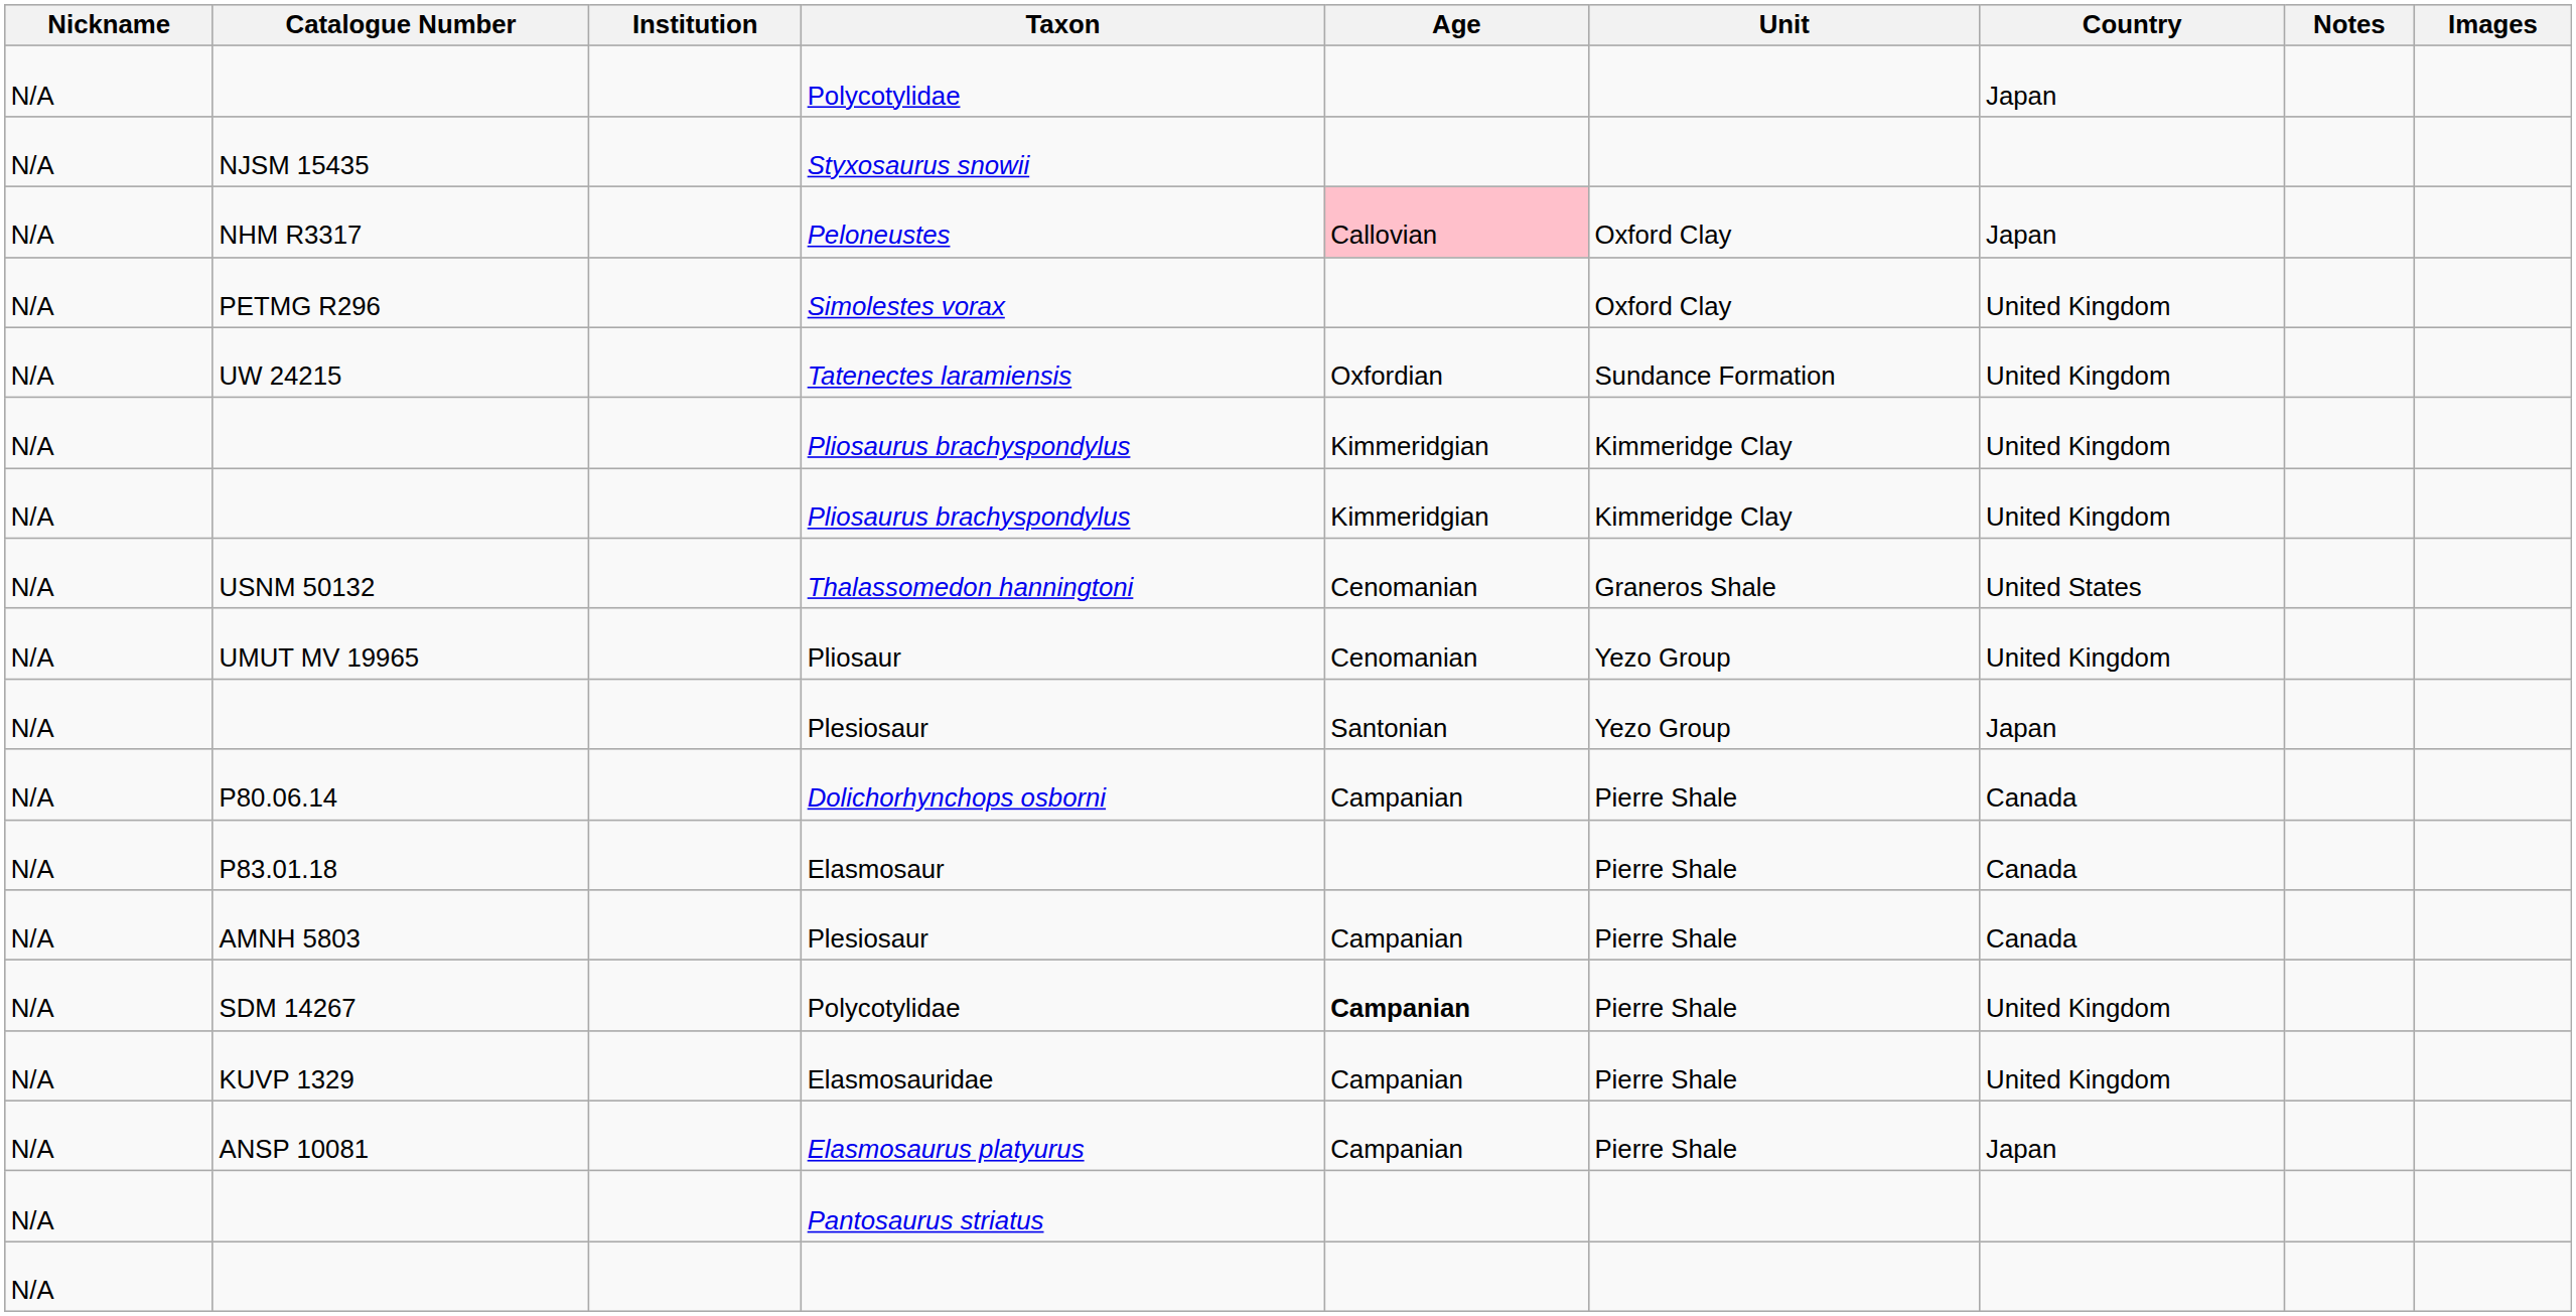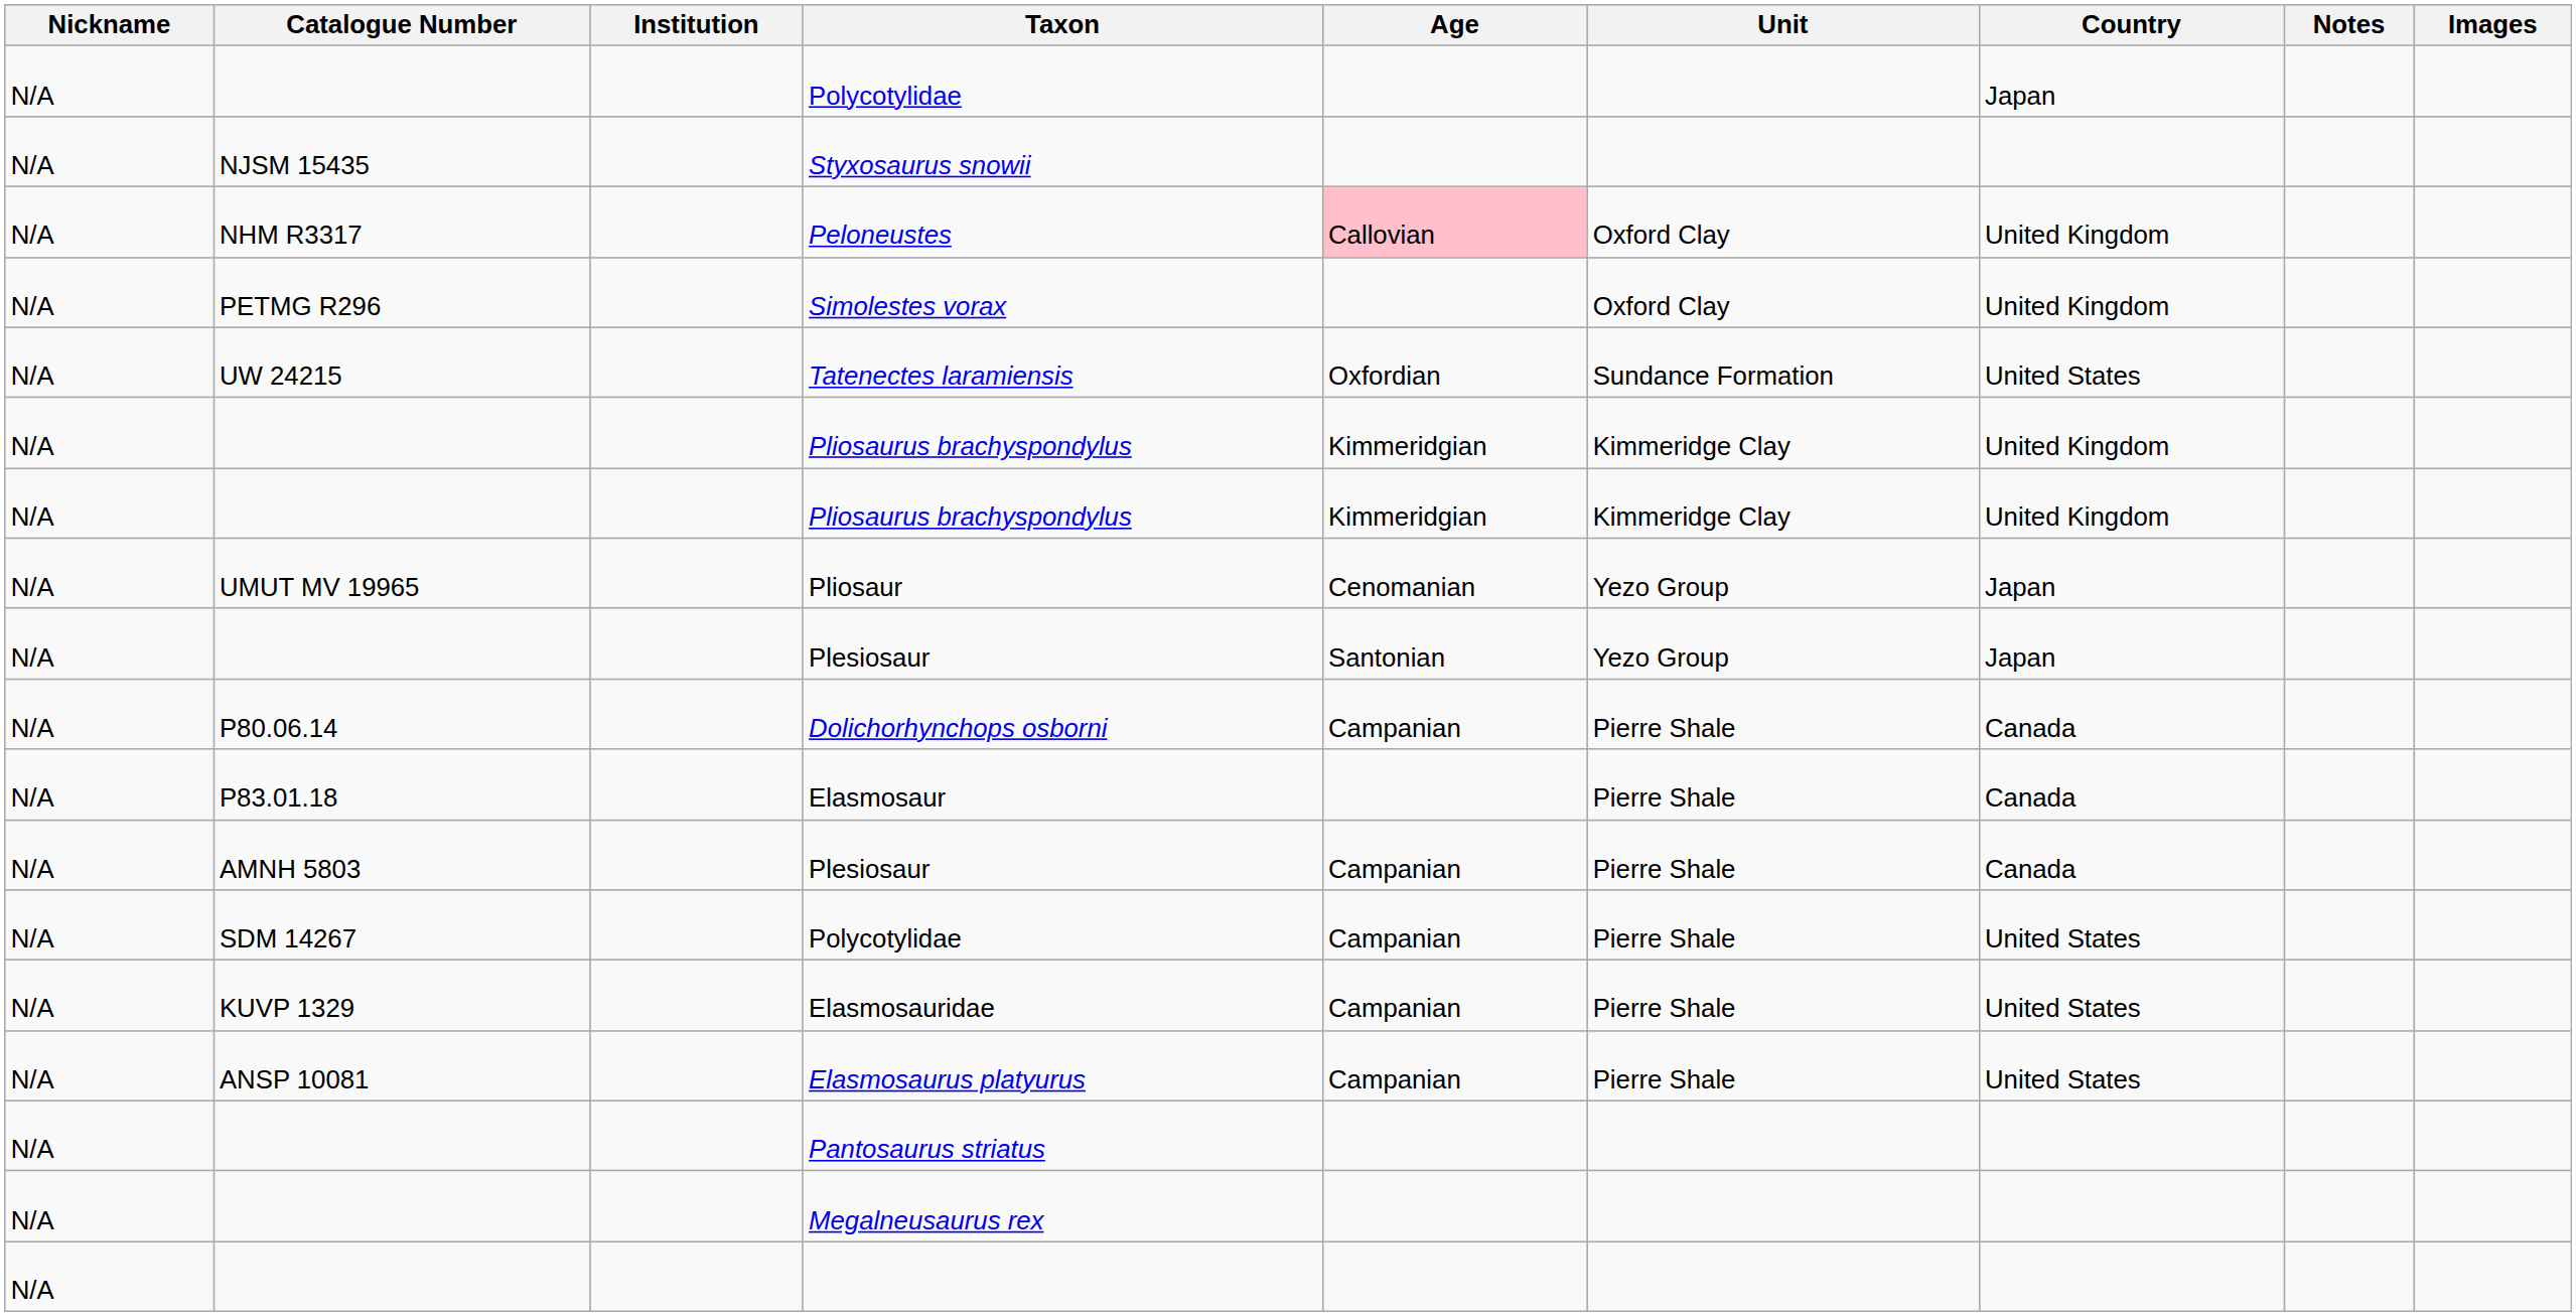Peloneustes | Country: Japan -> United Kingdom
Tatenectes laramiensis | Country: United Kingdom -> United States
- row: N/A | USNM 50132 | Thalassomedon hanningtoni | Cenomanian | Graneros Shale | United States
Pliosaur | Country: United Kingdom -> Japan
SDM 14267 / Polycotylidae | Age: bold -> normal
SDM 14267 / Polycotylidae | Country: United Kingdom -> United States
Elasmosauridae | Country: United Kingdom -> United States
Elasmosaurus platyurus | Country: Japan -> United States
+ row: N/A | Megalneusaurus rex
